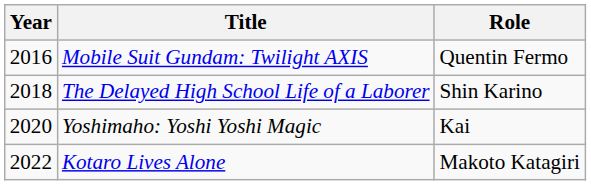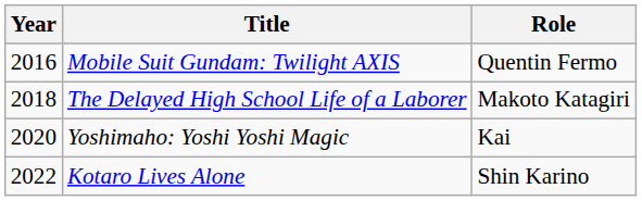The Delayed High School Life of a Laborer | Role: Shin Karino -> Makoto Katagiri
Kotaro Lives Alone | Role: Makoto Katagiri -> Shin Karino
